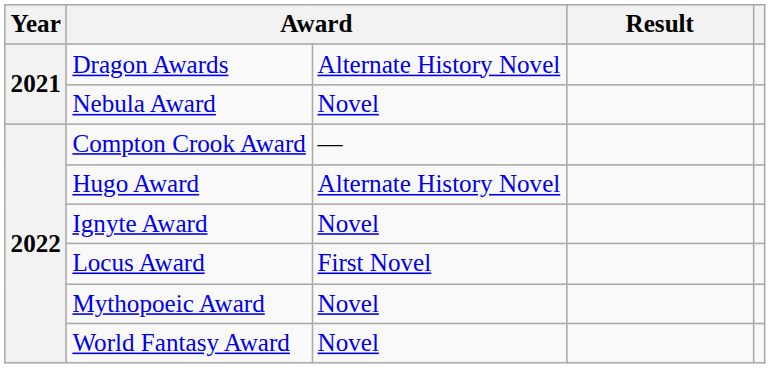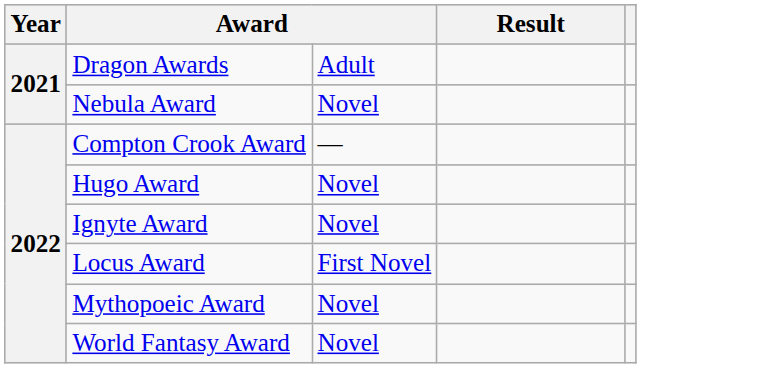Dragon Awards | column 3: Alternate History Novel -> Adult
Hugo Award | column 3: Alternate History Novel -> Novel
